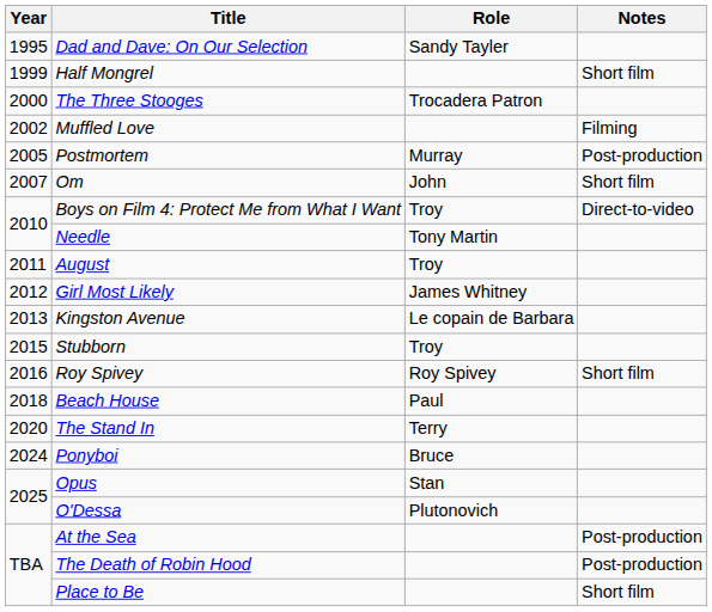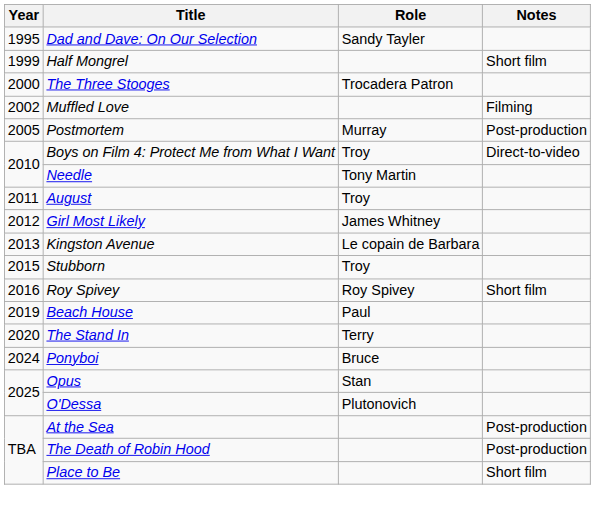- row: 2007 | Om | John | Short film
Beach House | Year: 2018 -> 2019
